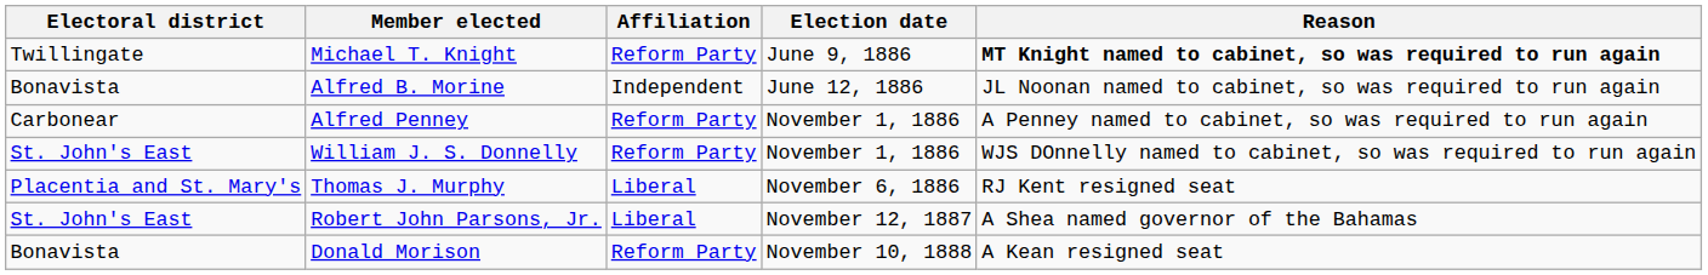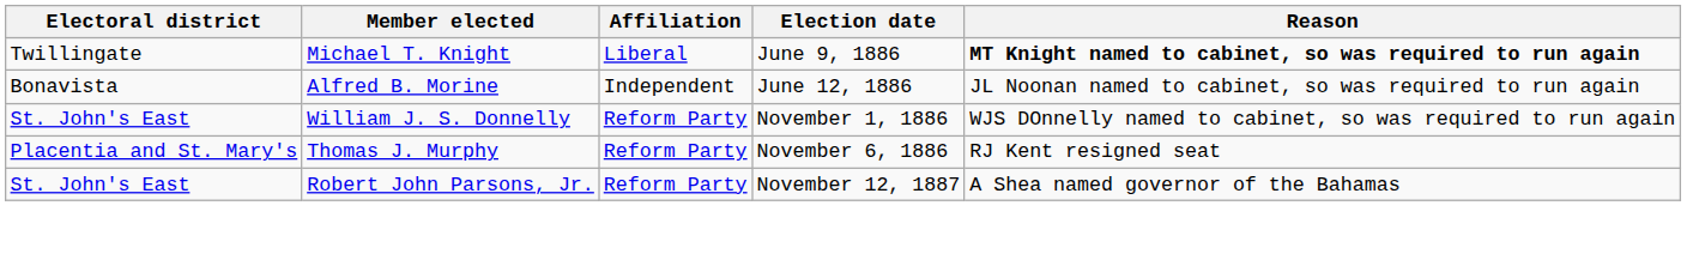Michael T. Knight | Affiliation: Reform Party -> Liberal
- row: Carbonear | Alfred Penney | Reform Party | November 1, 1886 | A Penney named to cabinet, so was required to run again
Thomas J. Murphy | Affiliation: Liberal -> Reform Party
Robert John Parsons, Jr. | Affiliation: Liberal -> Reform Party
- row: Bonavista | Donald Morison | Reform Party | November 10, 1888 | A Kean resigned seat
